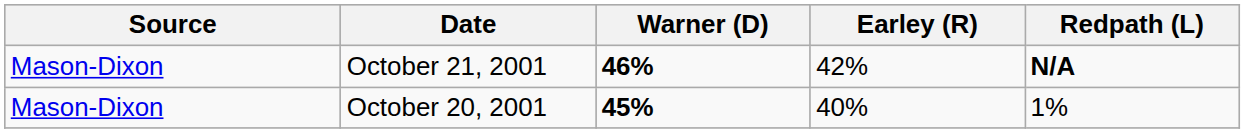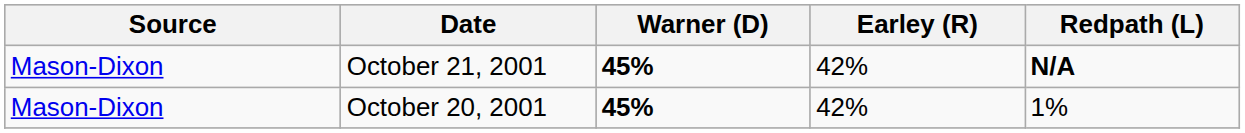October 21, 2001 | Warner (D): 46% -> 45%
October 20, 2001 | Earley (R): 40% -> 42%
